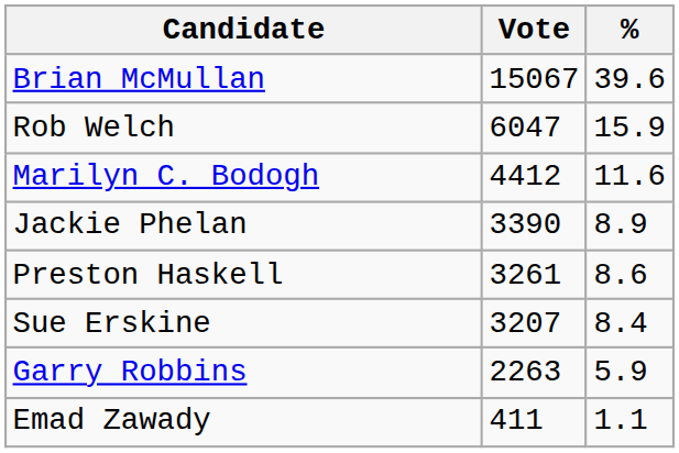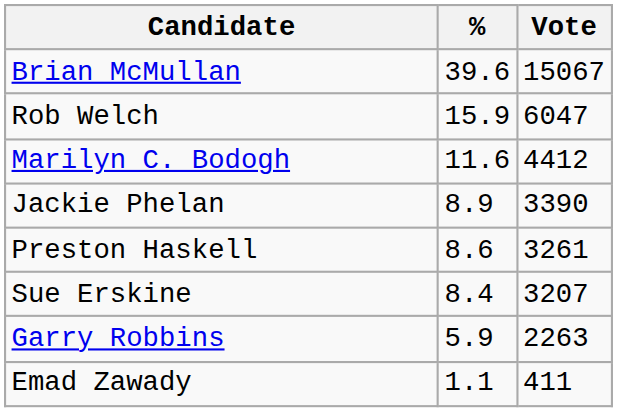columns swapped: Vote <-> %
